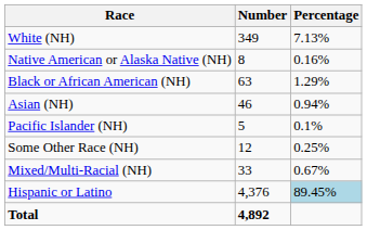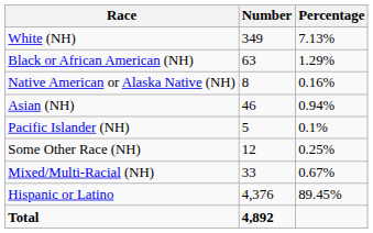rows swapped: Black or African American (NH) <-> Native American or Alaska Native (NH)
Hispanic or Latino | Percentage: lightblue background -> no background
